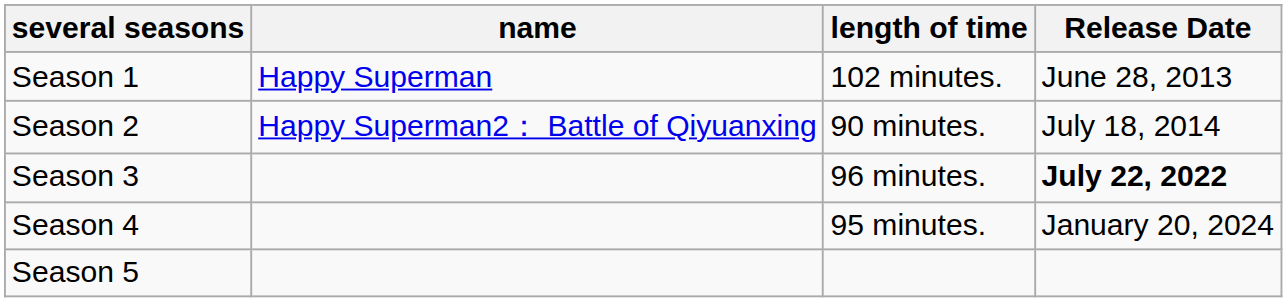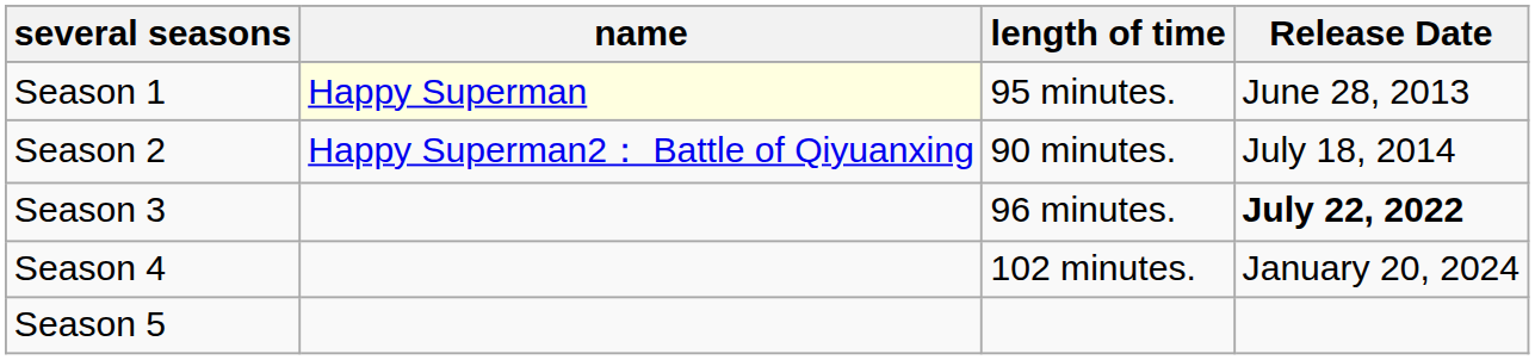Season 1 | name: no background -> lightyellow background
Season 1 | length of time: 102 minutes. -> 95 minutes.
Season 4 | length of time: 95 minutes. -> 102 minutes.
